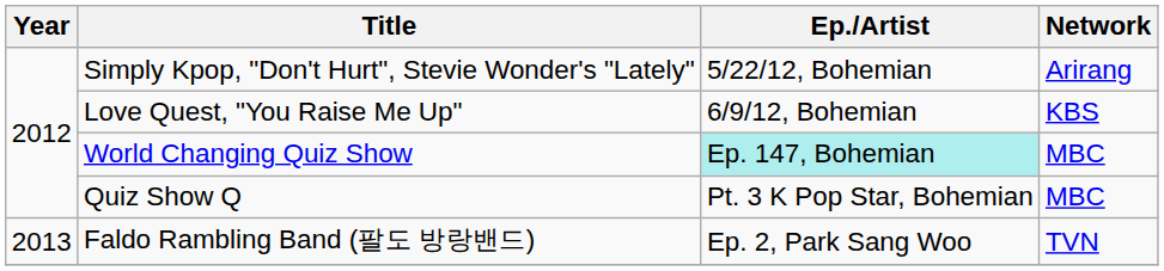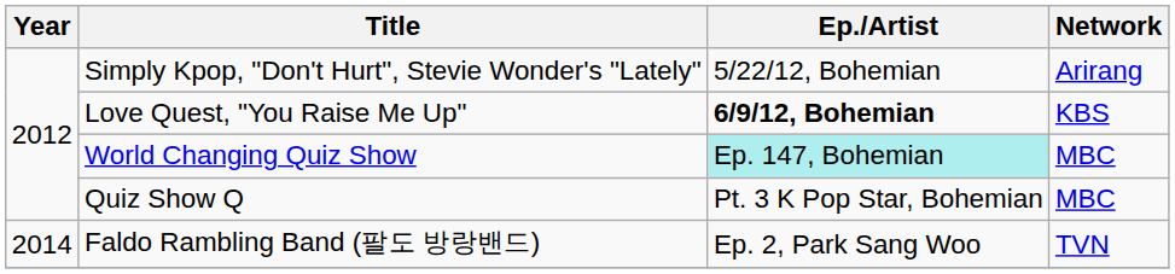Love Quest, "You Raise Me Up" | Ep./Artist: normal -> bold
Faldo Rambling Band (팔도 방랑밴드) | Year: 2013 -> 2014
